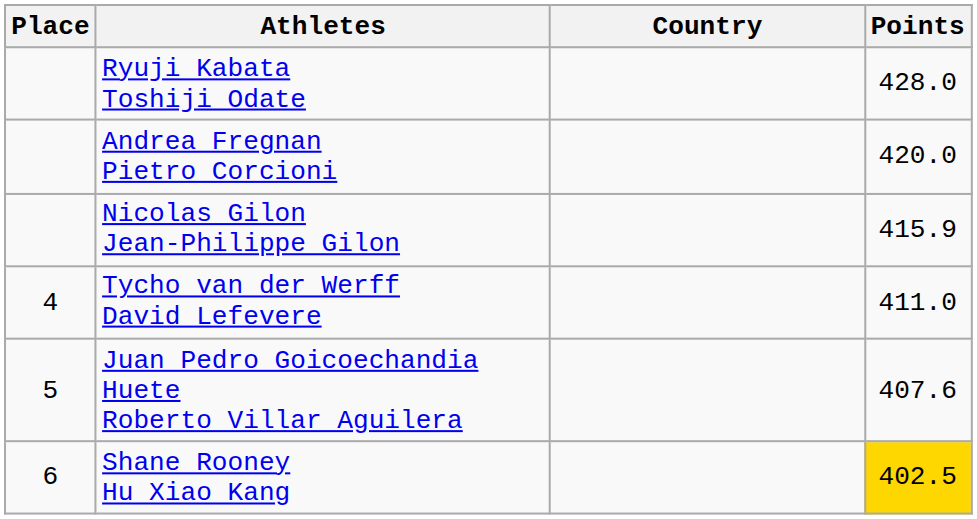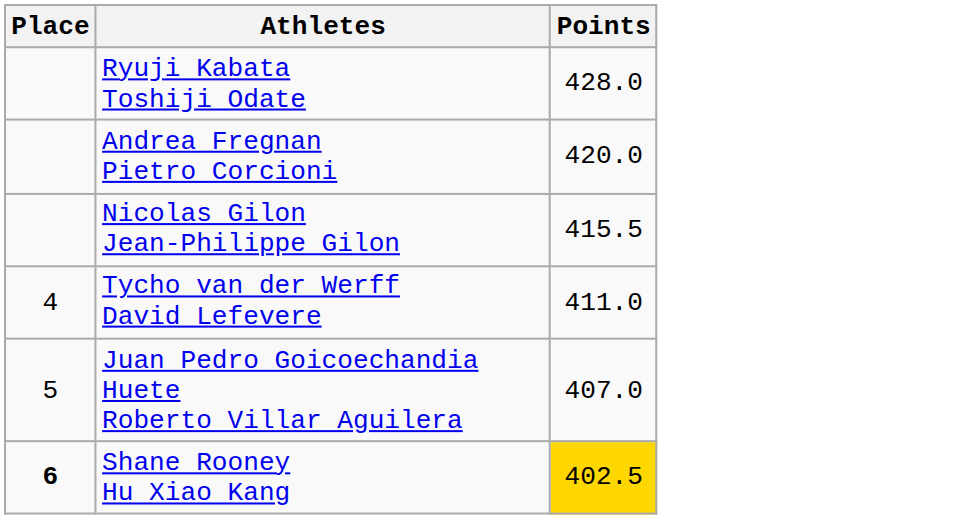- column: Country
Nicolas Gilon Jean-Philippe Gilon | Points: 415.9 -> 415.5
Juan Pedro Goicoechandia Huete Roberto Villar Aguilera | Points: 407.6 -> 407.0
Shane Rooney Hu Xiao Kang | Place: normal -> bold
